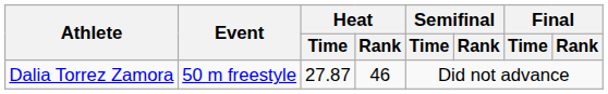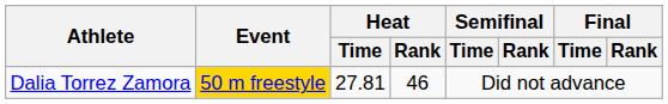Dalia Torrez Zamora | Event: no background -> gold background
Dalia Torrez Zamora | Heat / Time: 27.87 -> 27.81
